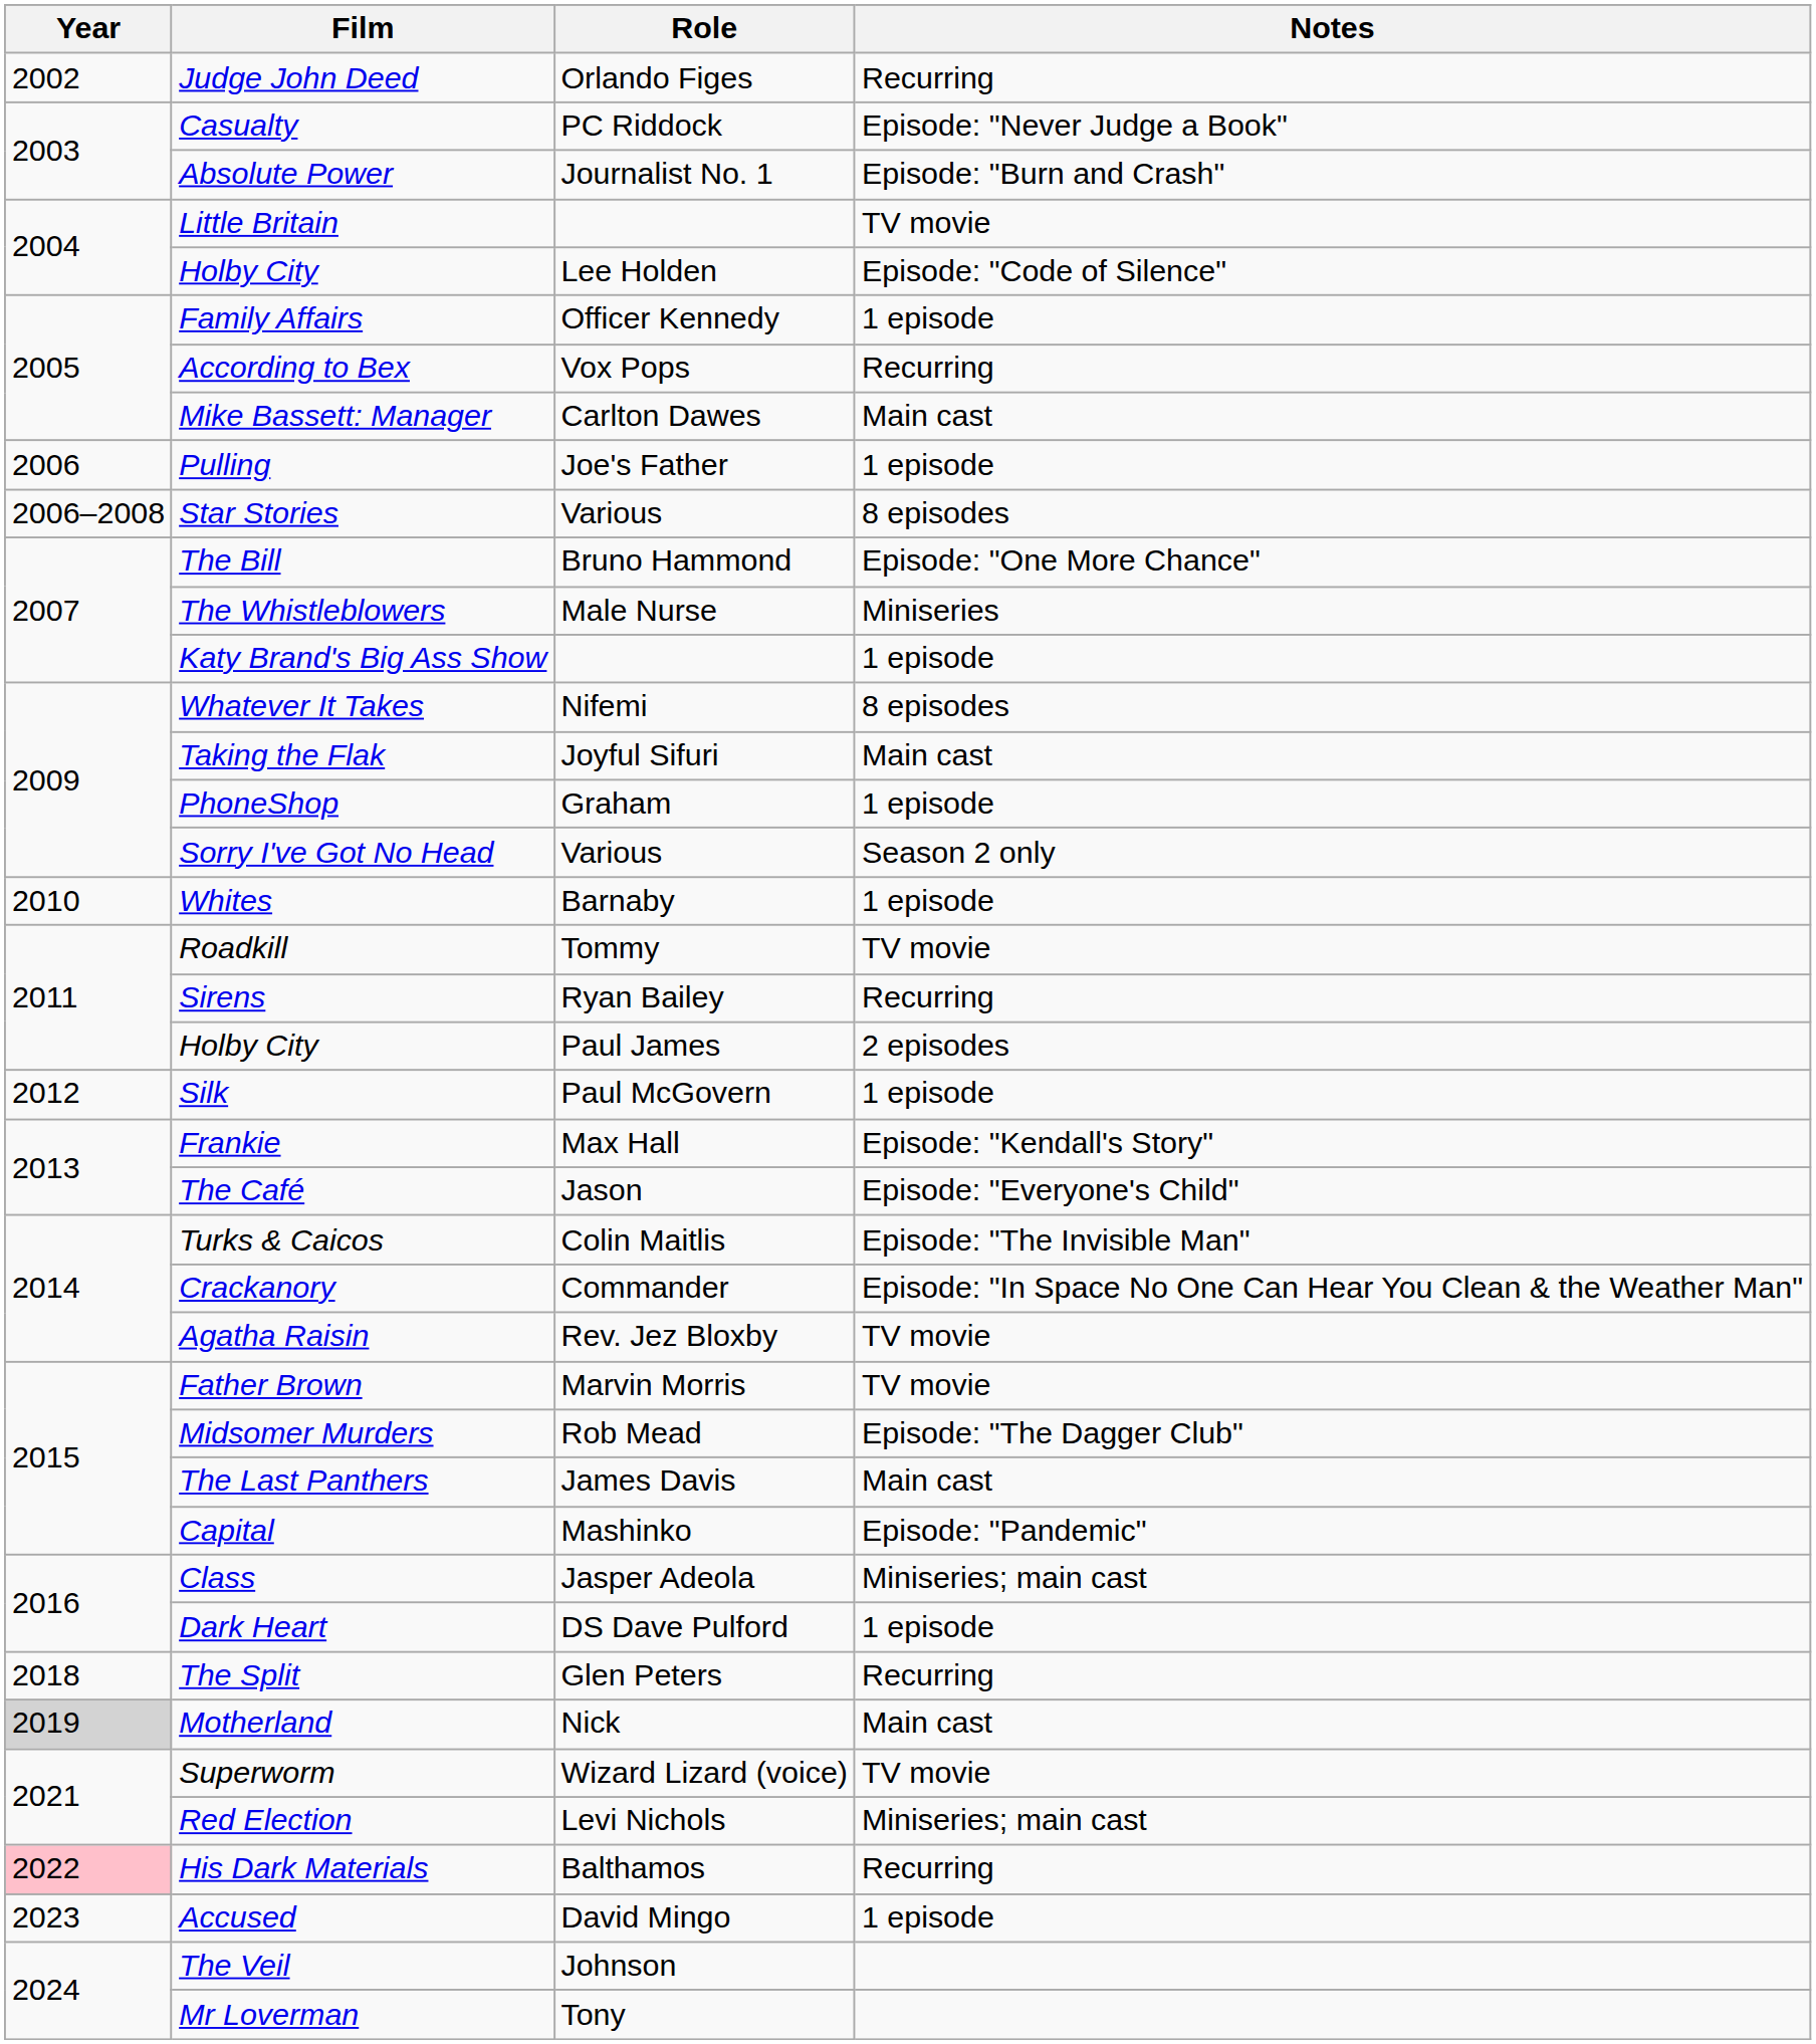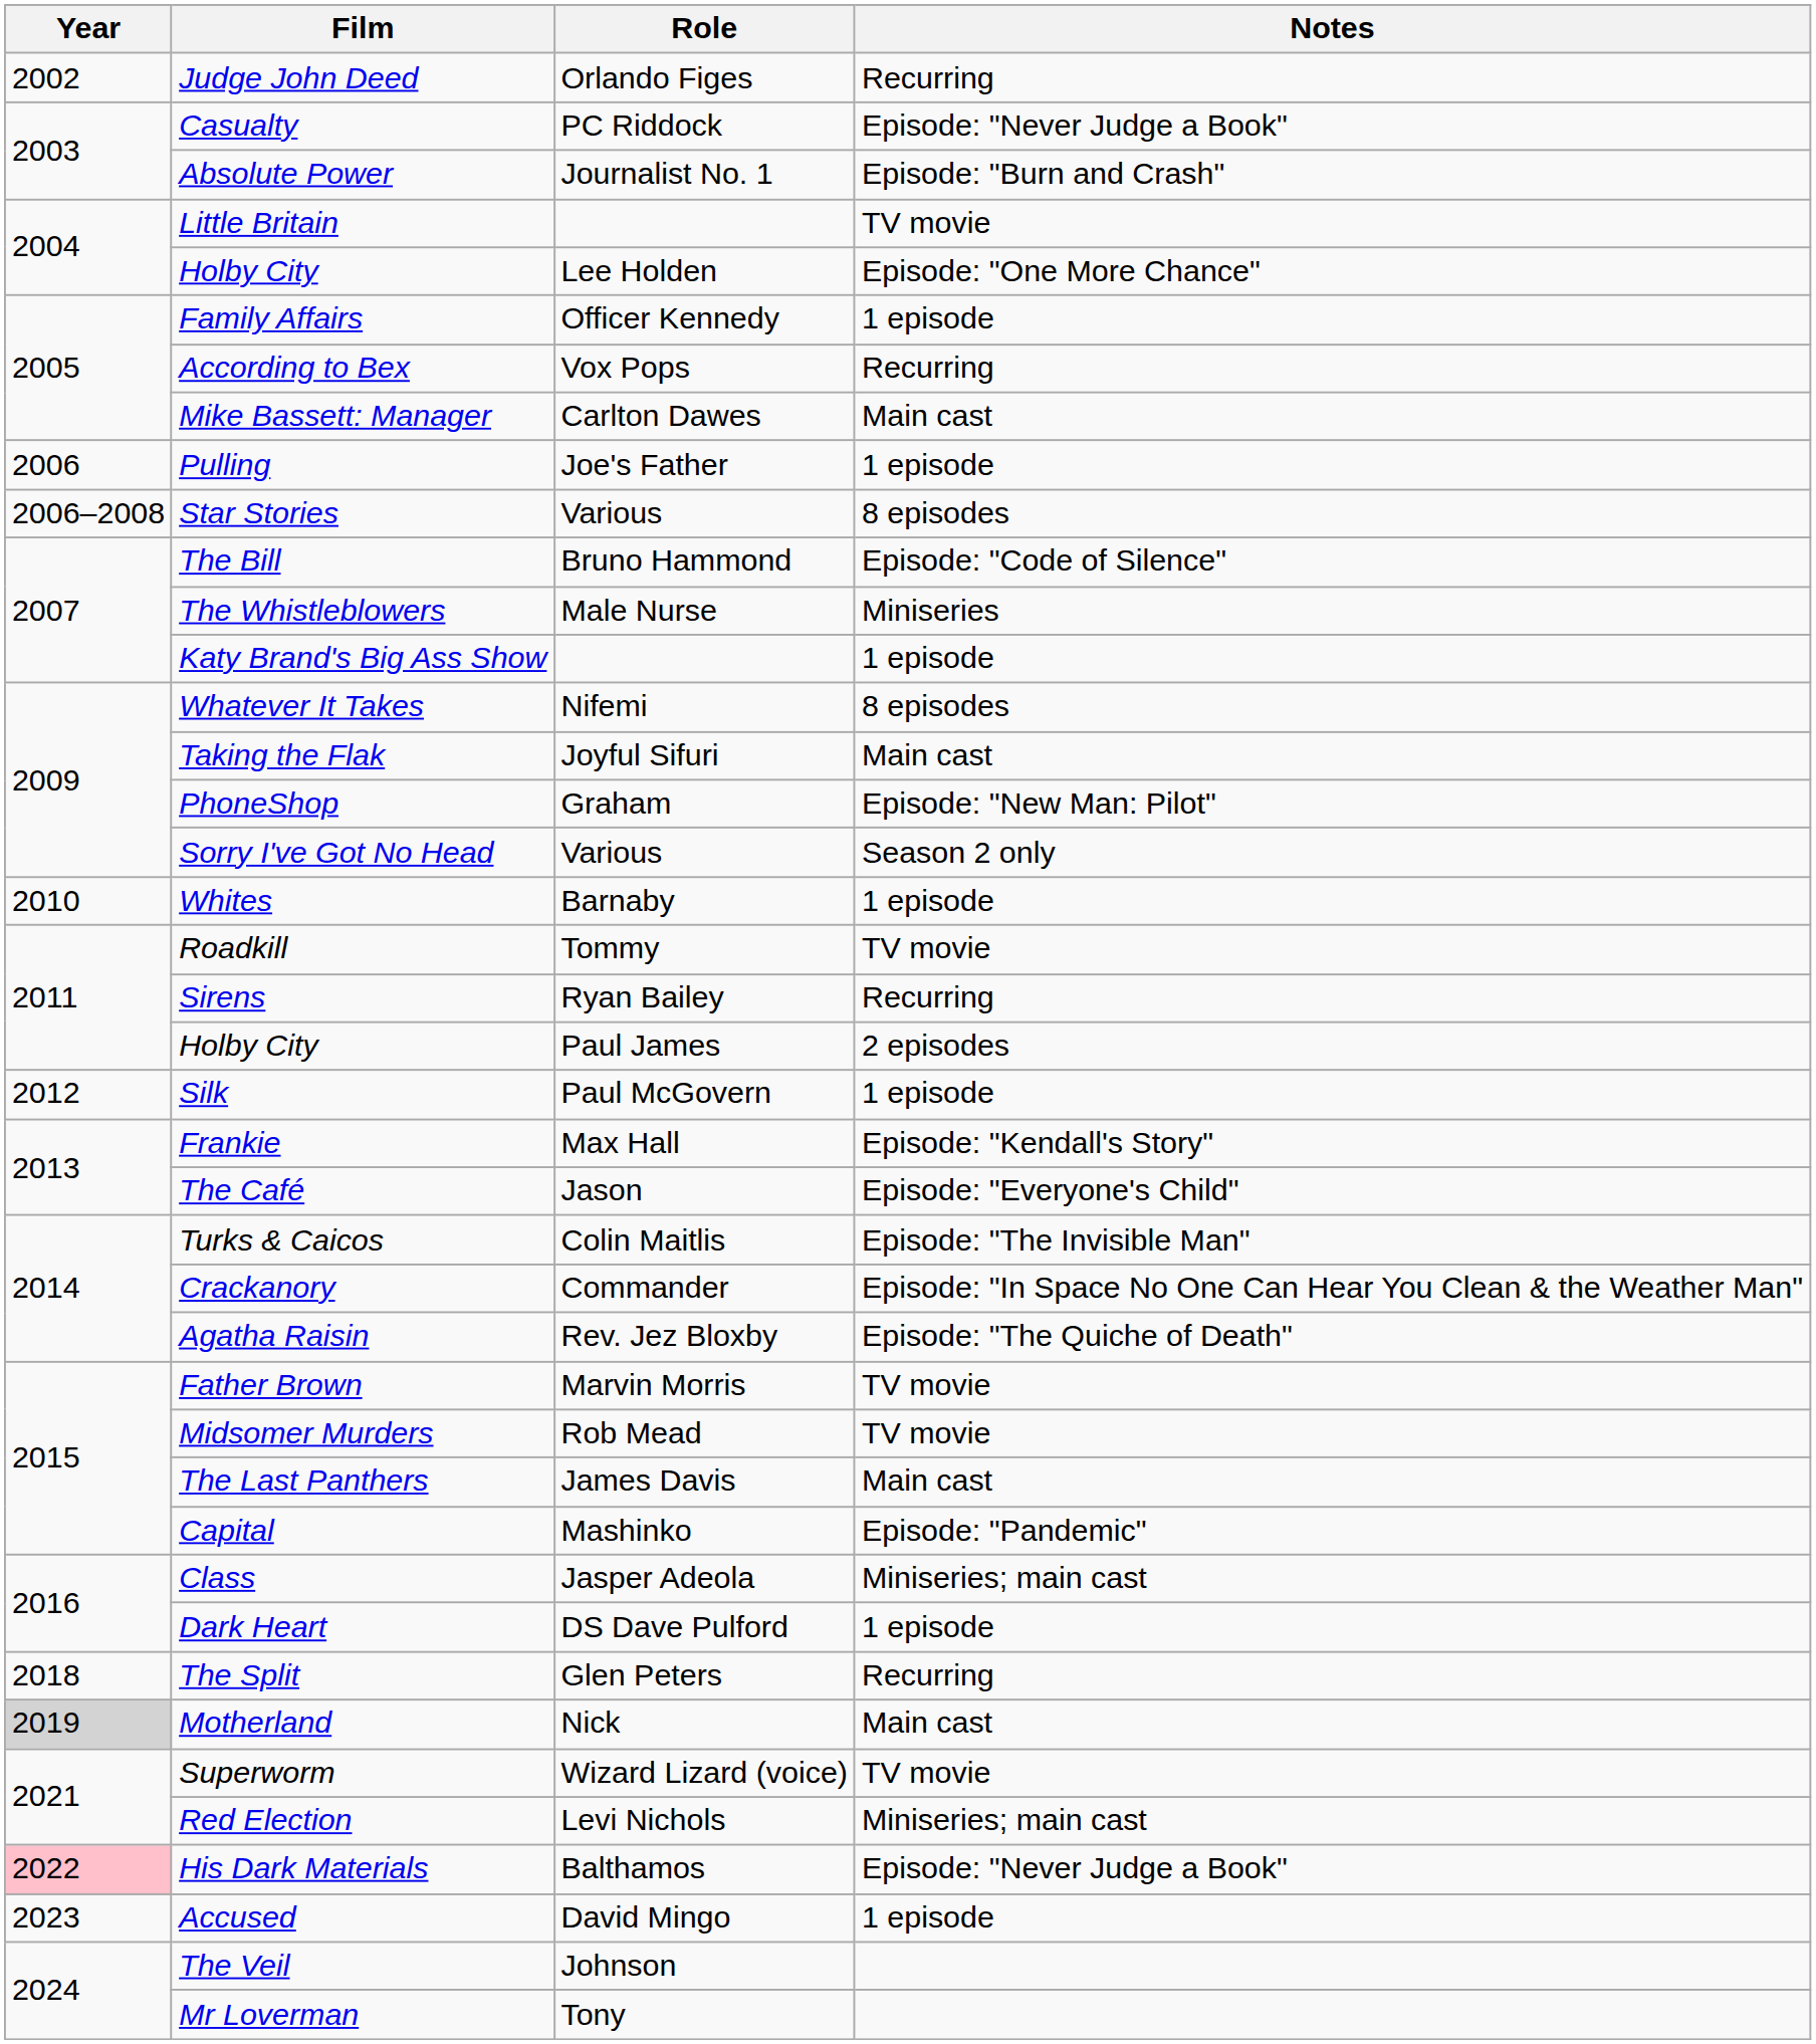Holby City / Lee Holden | Notes: Episode: "Code of Silence" -> Episode: "One More Chance"
The Bill | Notes: Episode: "One More Chance" -> Episode: "Code of Silence"
PhoneShop | Notes: 1 episode -> Episode: "New Man: Pilot"
Agatha Raisin | Notes: TV movie -> Episode: "The Quiche of Death"
Midsomer Murders | Notes: Episode: "The Dagger Club" -> TV movie
His Dark Materials | Notes: Recurring -> Episode: "Never Judge a Book"
